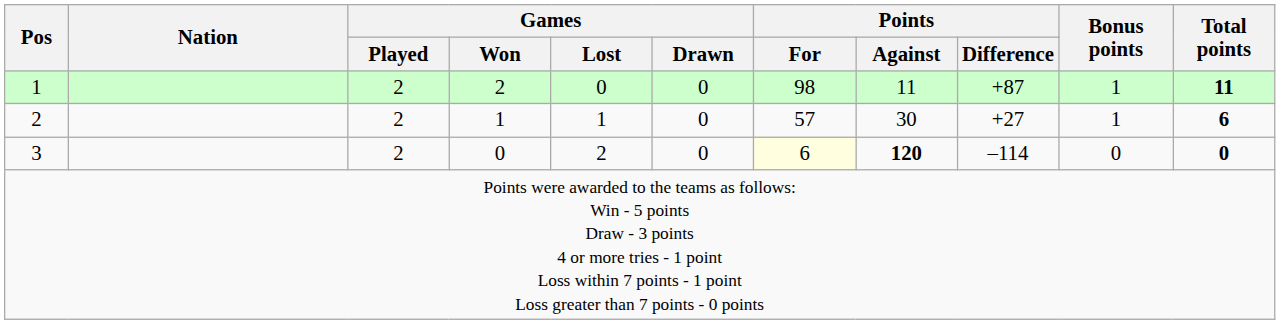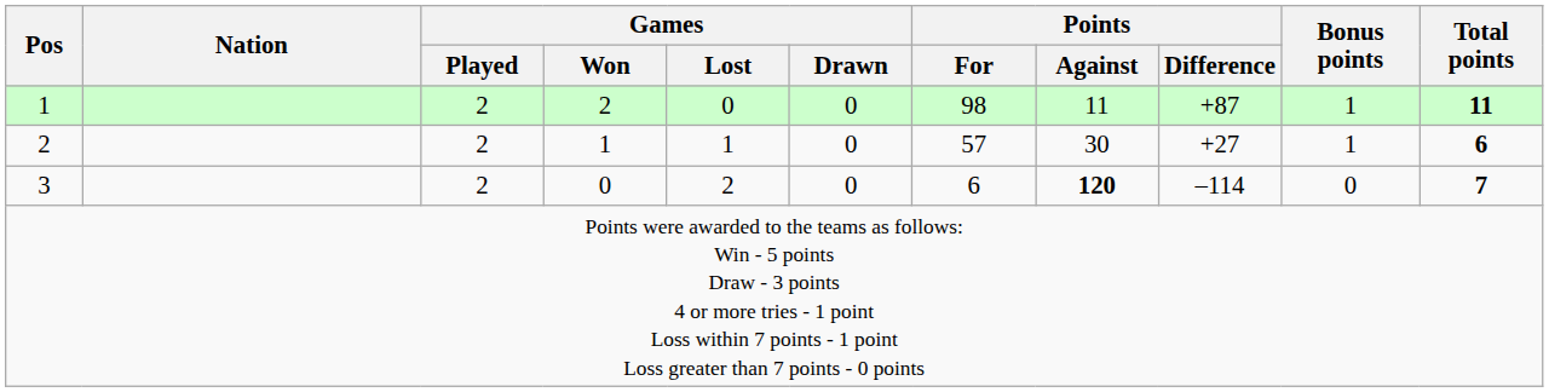3 | Points / For: lightyellow background -> no background
3 | Total points: 0 -> 7
